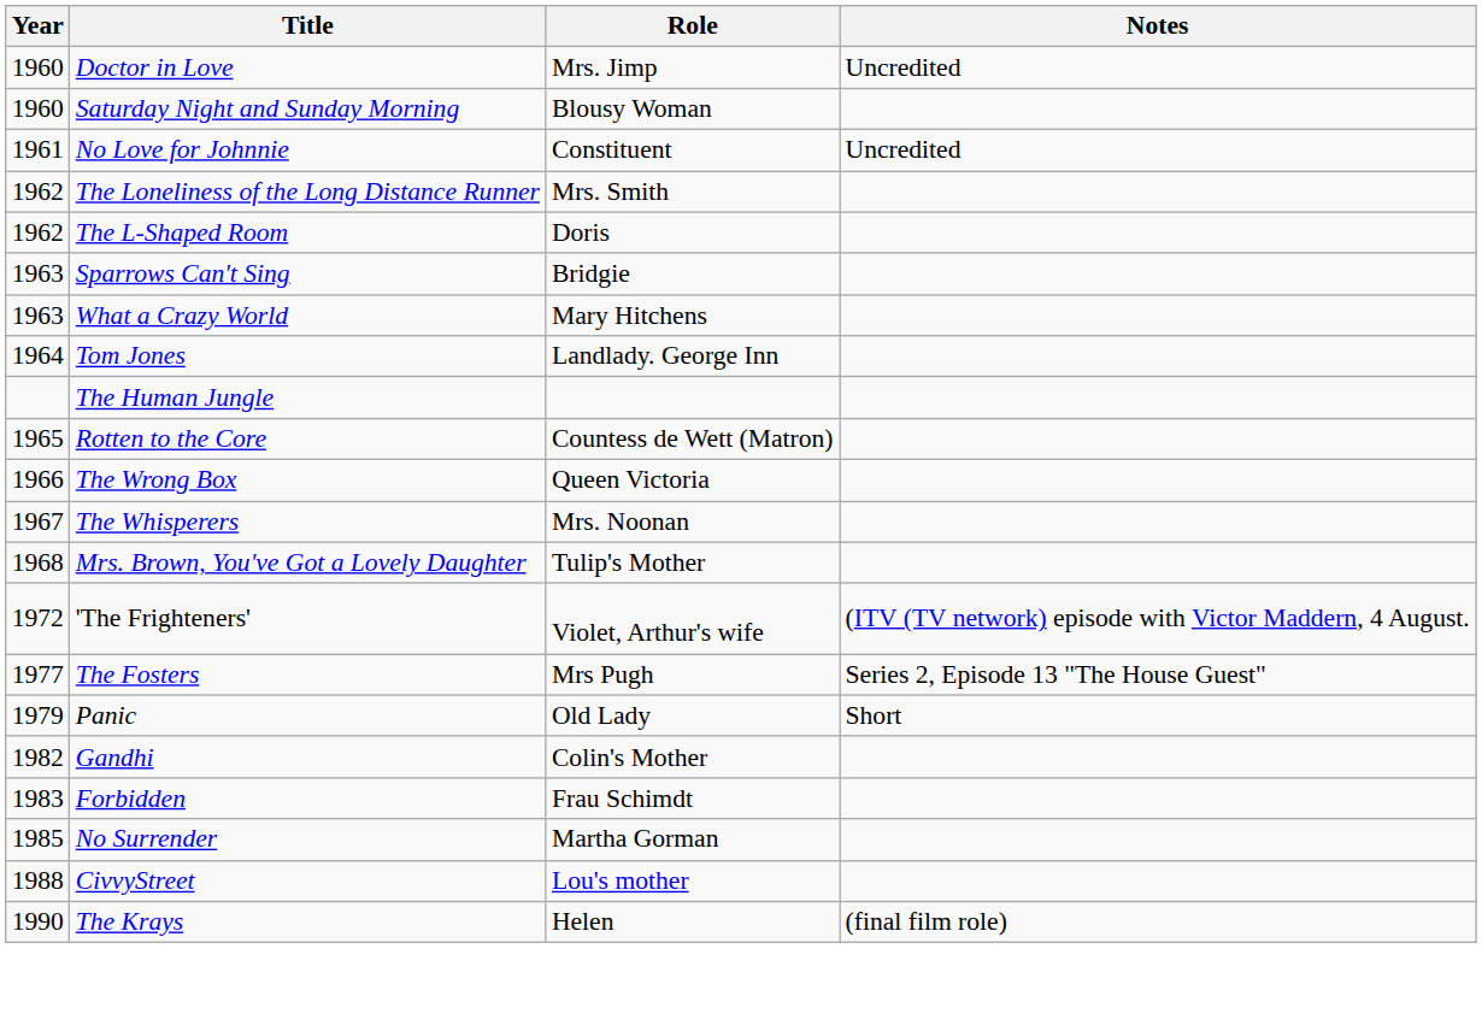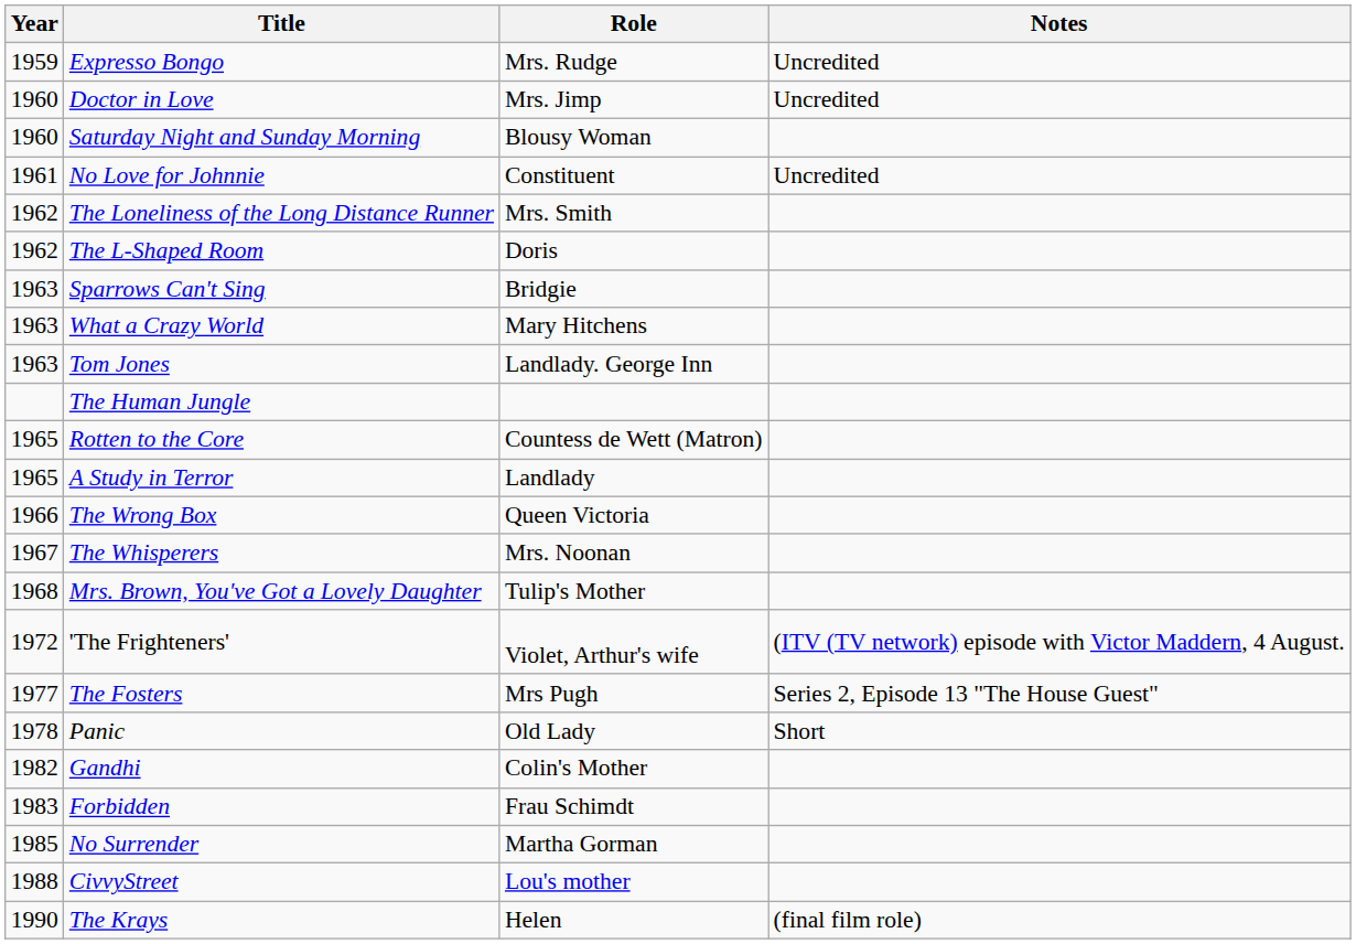+ row: 1959 | Expresso Bongo | Mrs. Rudge | Uncredited
Tom Jones | Year: 1964 -> 1963
+ row: 1965 | A Study in Terror | Landlady
Panic | Year: 1979 -> 1978
